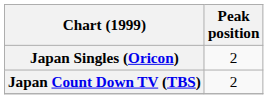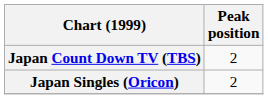rows swapped: Japan Singles (Oricon) <-> Japan Count Down TV (TBS)
